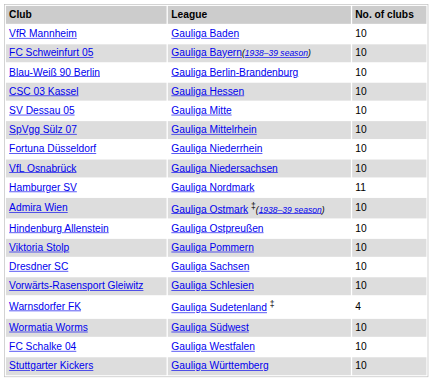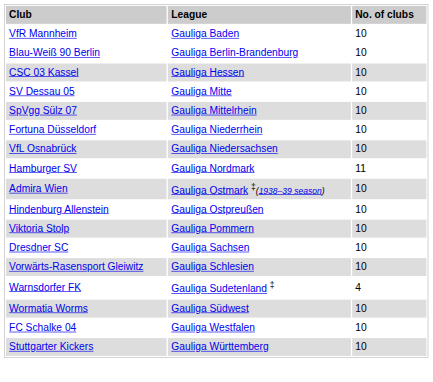- row: FC Schweinfurt 05 | Gauliga Bayern(1938–39 season) | 10
